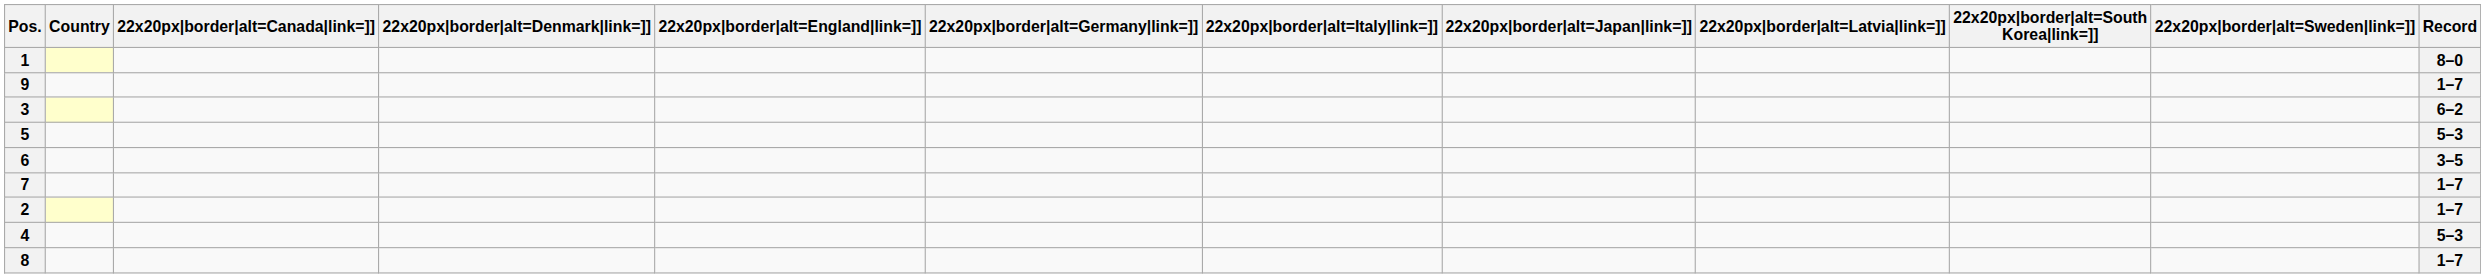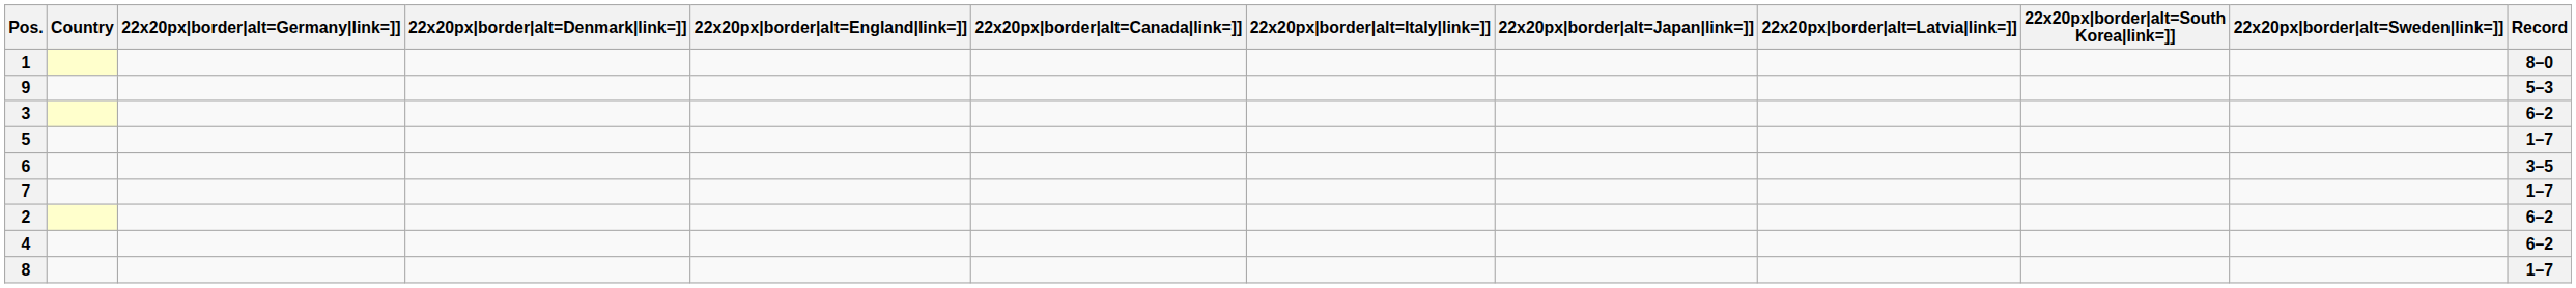columns swapped: 22x20px|border|alt=Canada|link=]] <-> 22x20px|border|alt=Germany|link=]]
9 | Record: 1–7 -> 5–3
5 | Record: 5–3 -> 1–7
2 | Record: 1–7 -> 6–2
4 | Record: 5–3 -> 6–2
